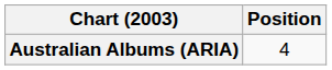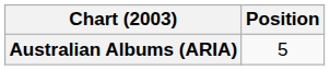Australian Albums (ARIA) | Position: 4 -> 5
